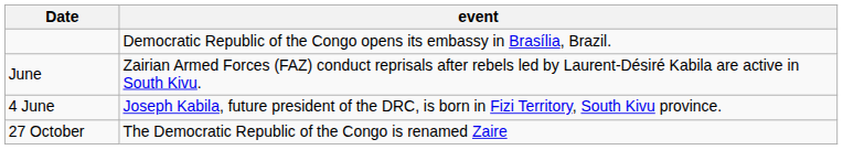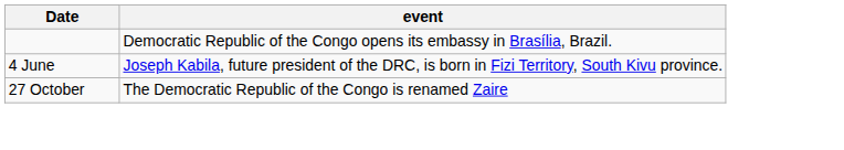- row: June | Zairian Armed Forces (FAZ) conduct reprisals after rebels led by Laurent-Désiré Kabila are active in South Kivu.
